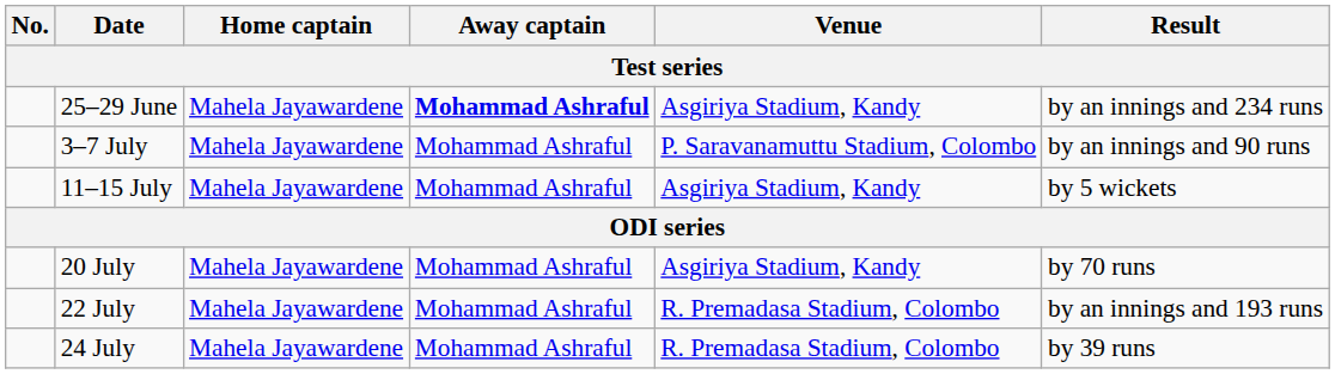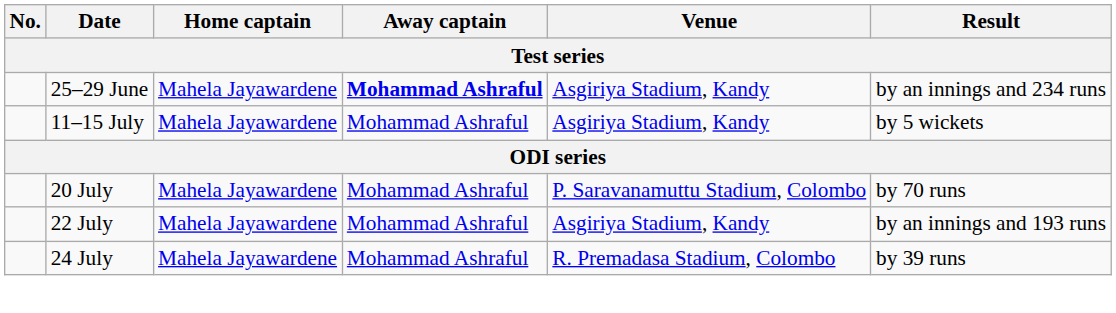- row: 3–7 July | Mahela Jayawardene | Mohammad Ashraful | P. Saravanamuttu Stadium, Colombo | by an innings and 90 runs
20 July | Venue: Asgiriya Stadium, Kandy -> P. Saravanamuttu Stadium, Colombo
22 July | Venue: R. Premadasa Stadium, Colombo -> Asgiriya Stadium, Kandy
